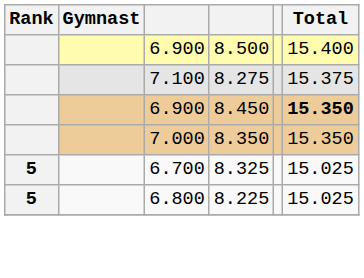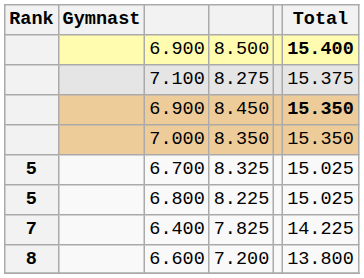8.500 | Total: normal -> bold
+ row: 7 | 6.400 | 7.825 | 14.225
+ row: 8 | 6.600 | 7.200 | 13.800
